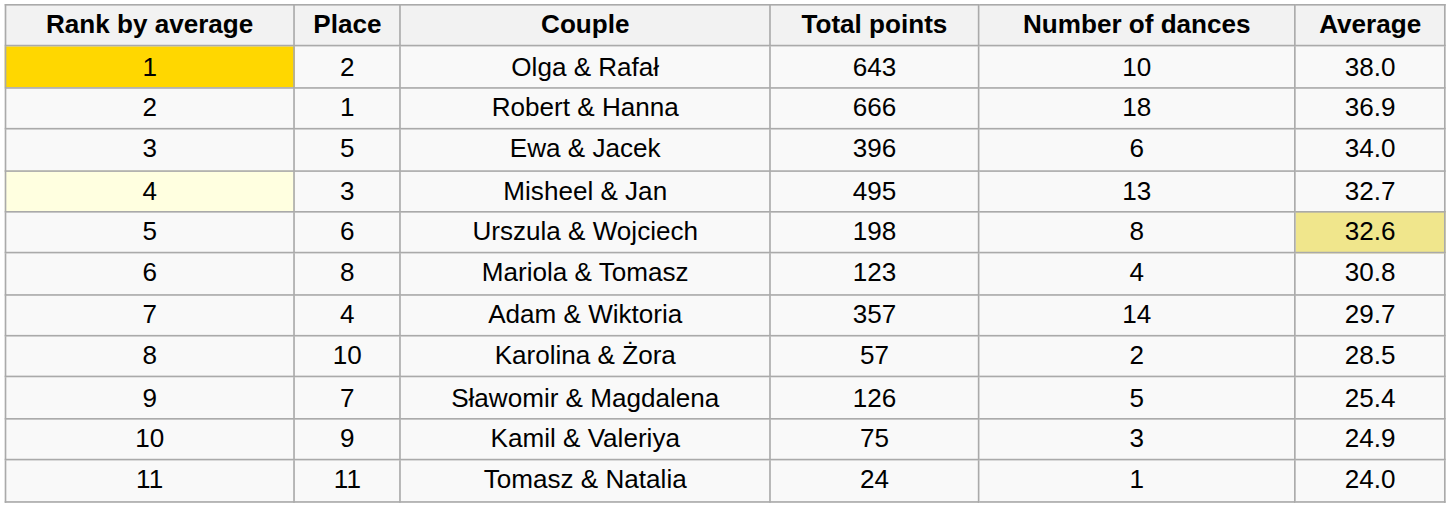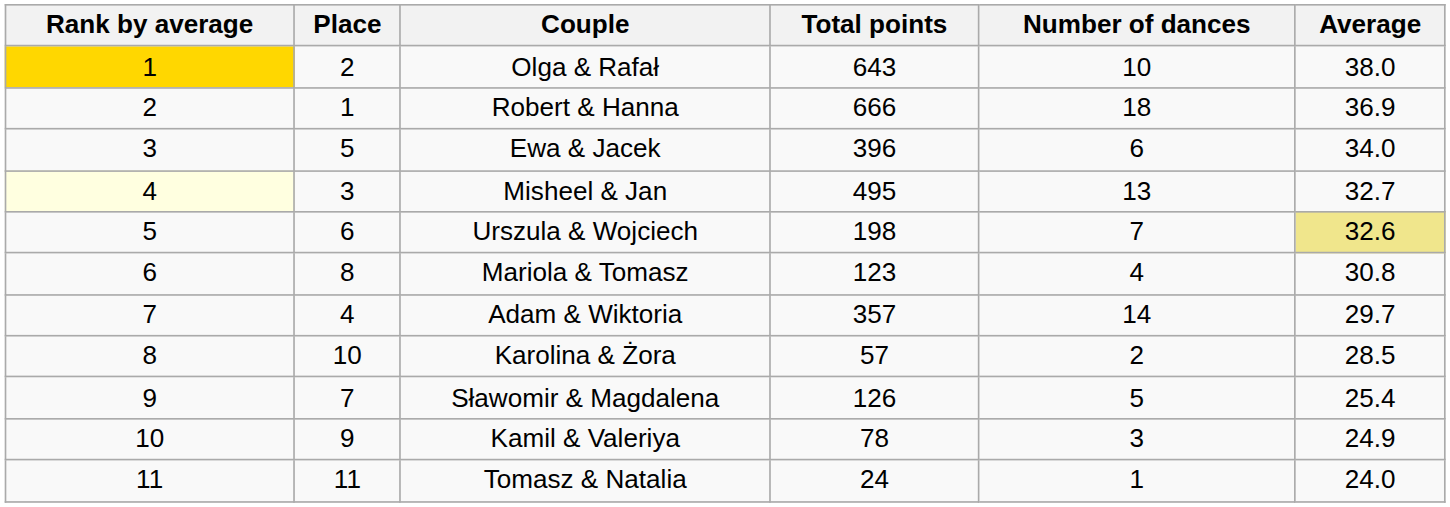Urszula & Wojciech | Number of dances: 8 -> 7
Kamil & Valeriya | Total points: 75 -> 78
